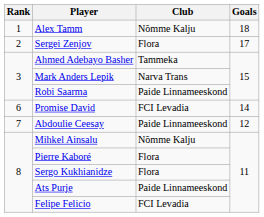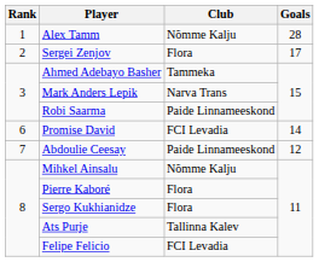Alex Tamm | Goals: 18 -> 28
Ats Purje | Club: Paide Linnameeskond -> Tallinna Kalev
